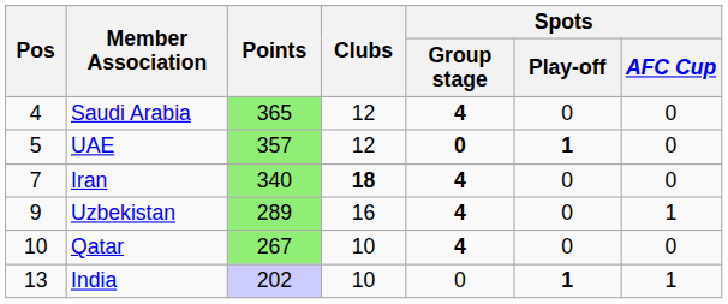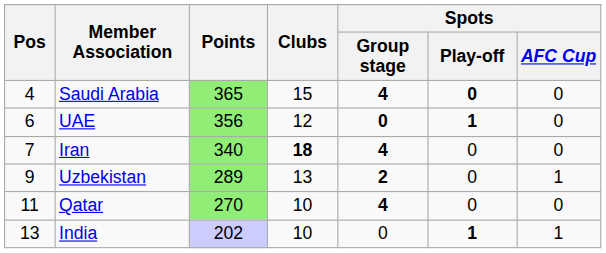Saudi Arabia | Clubs: 12 -> 15
Saudi Arabia | Spots / Play-off: normal -> bold
UAE | Pos: 5 -> 6
UAE | Points: 357 -> 356
Uzbekistan | Clubs: 16 -> 13
Uzbekistan | Spots / Group stage: 4 -> 2
Qatar | Pos: 10 -> 11
Qatar | Points: 267 -> 270
